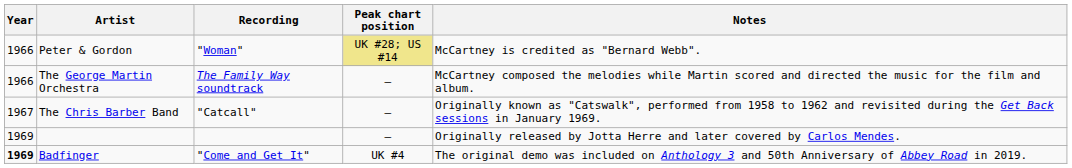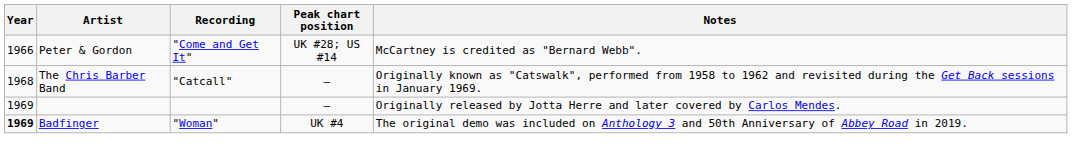Peter & Gordon | Recording: "Woman" -> "Come and Get It"
Peter & Gordon | Peak chart position: khaki background -> no background
- row: 1966 | The George Martin Orchestra | The Family Way soundtrack | — | McCartney composed the melodies while Martin scored and directed the music for the film and album.
The Chris Barber Band | Year: 1967 -> 1968
Badfinger | Recording: "Come and Get It" -> "Woman"
